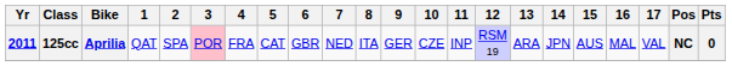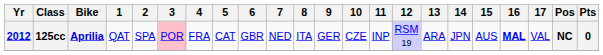125cc | Yr: 2011 -> 2012
125cc | 16: normal -> bold
